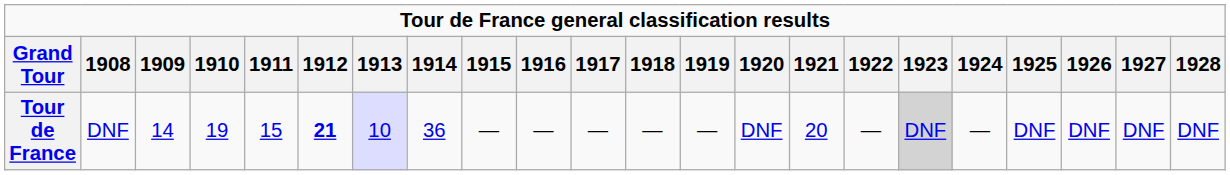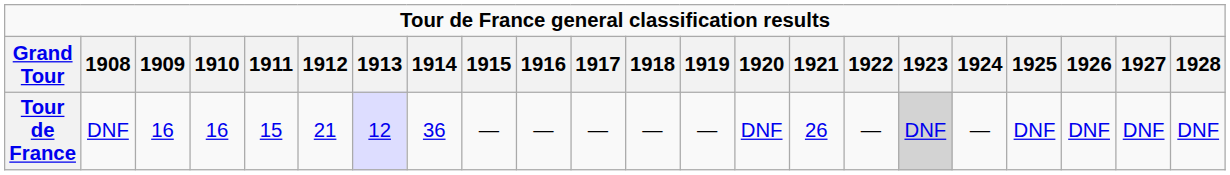Tour de France | 1909: 14 -> 16
Tour de France | 1910: 19 -> 16
Tour de France | 1912: bold -> normal
Tour de France | 1913: 10 -> 12
Tour de France | 1921: 20 -> 26
